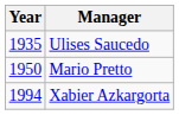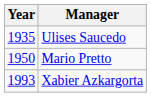Xabier Azkargorta | Year: 1994 -> 1993
